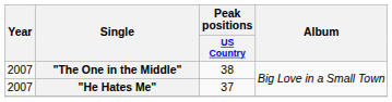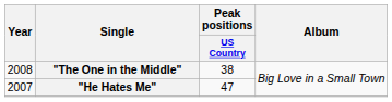"The One in the Middle" | Year: 2007 -> 2008
"He Hates Me" | Peak positions / US Country: 37 -> 47
